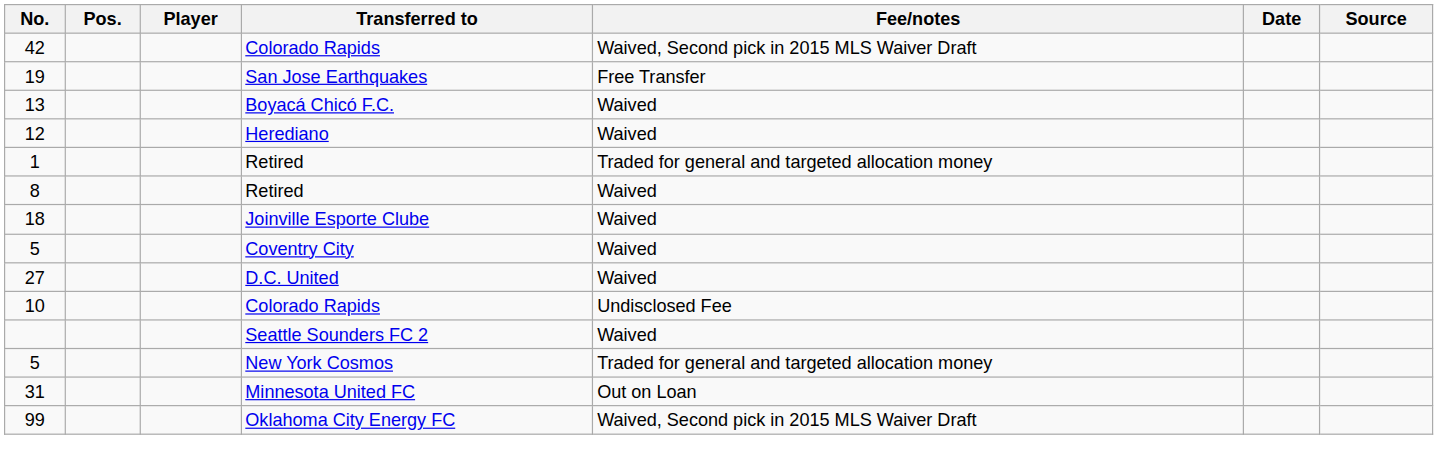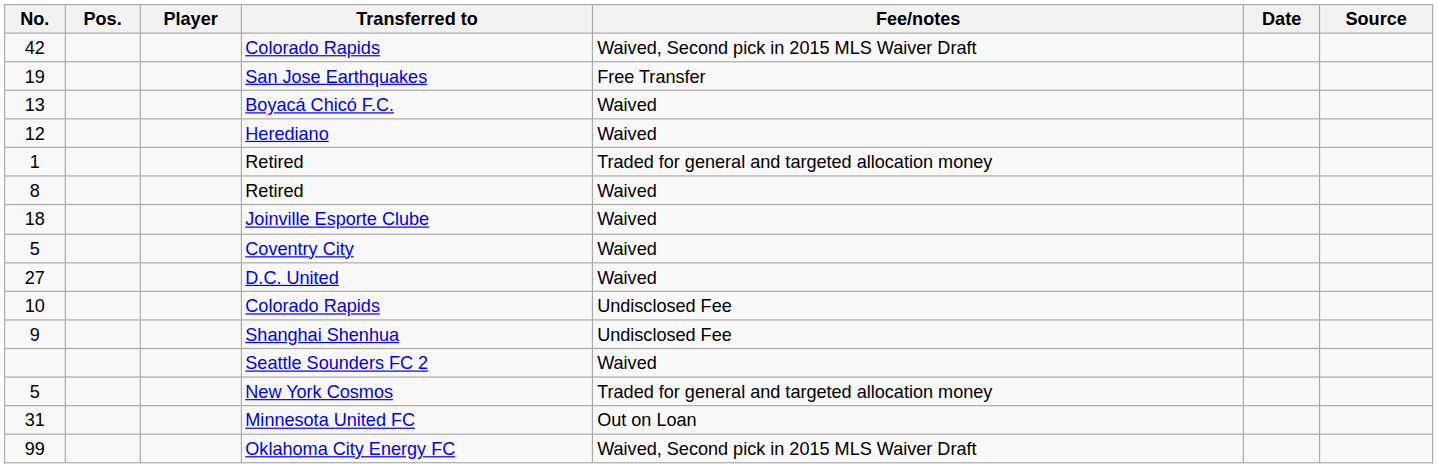+ row: 9 | Shanghai Shenhua | Undisclosed Fee
